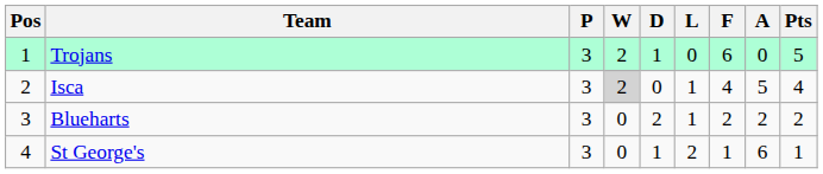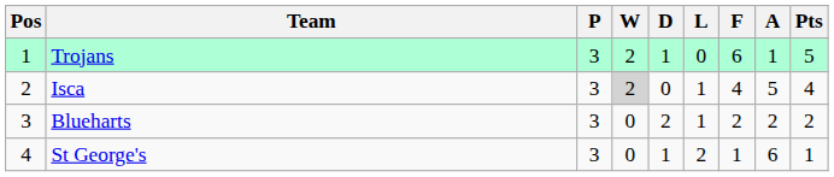Trojans | A: 0 -> 1
